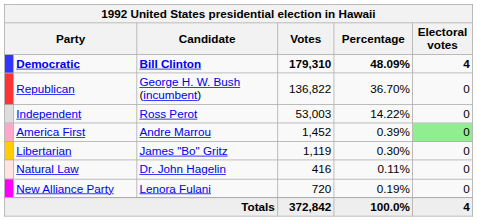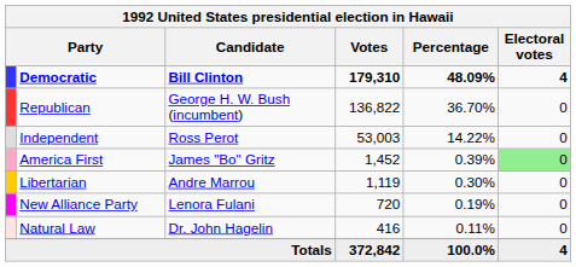America First | Candidate: Andre Marrou -> James "Bo" Gritz
Libertarian | Candidate: James "Bo" Gritz -> Andre Marrou
rows swapped: New Alliance Party <-> Natural Law
